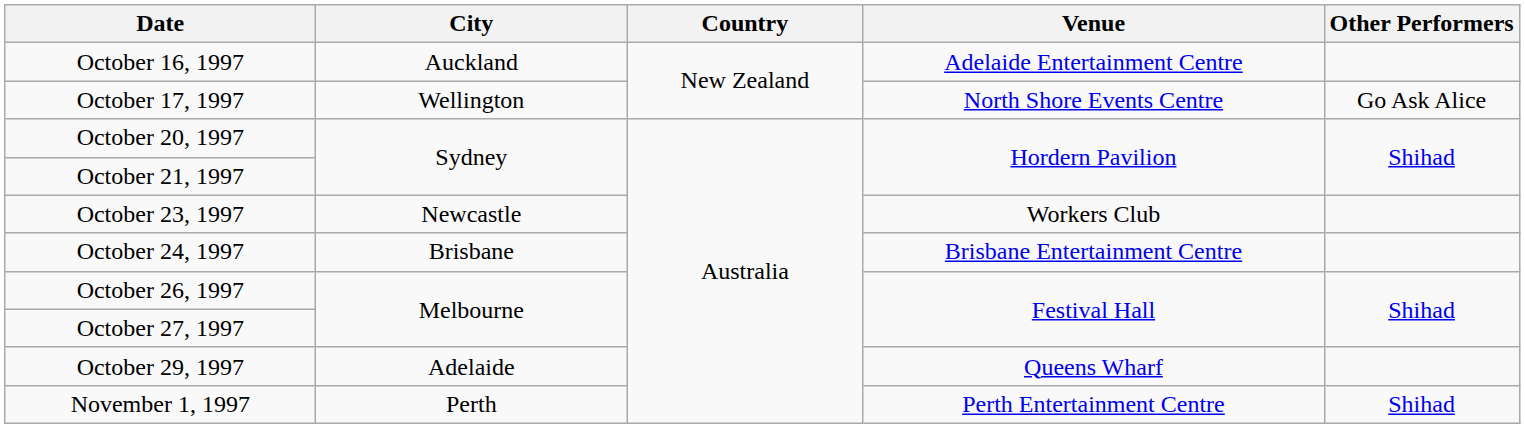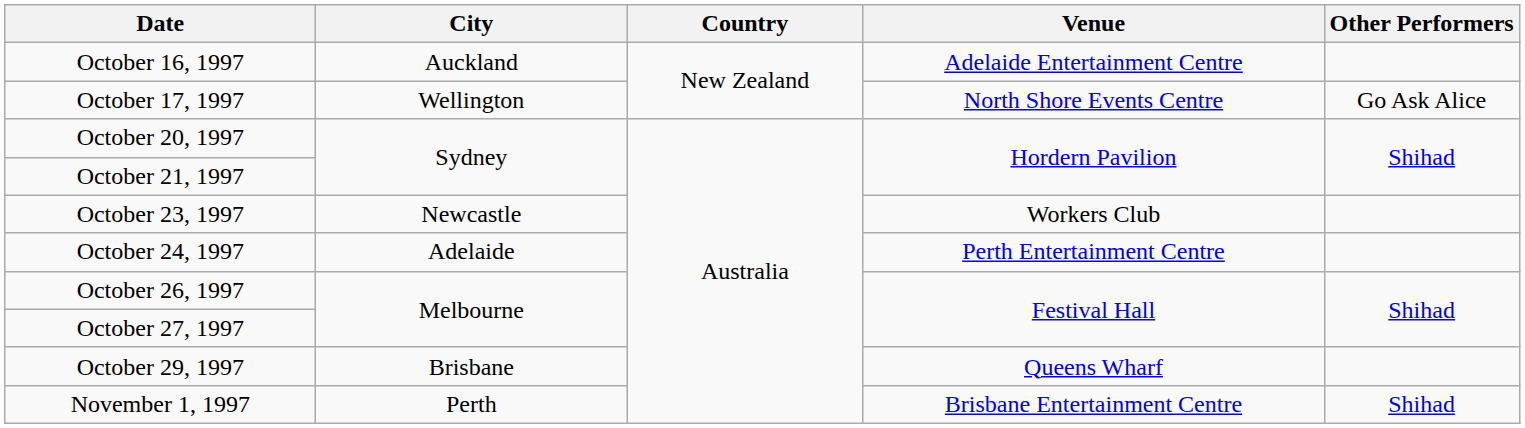October 24, 1997 | City: Brisbane -> Adelaide
October 24, 1997 | Venue: Brisbane Entertainment Centre -> Perth Entertainment Centre
October 29, 1997 | City: Adelaide -> Brisbane
November 1, 1997 | Venue: Perth Entertainment Centre -> Brisbane Entertainment Centre
